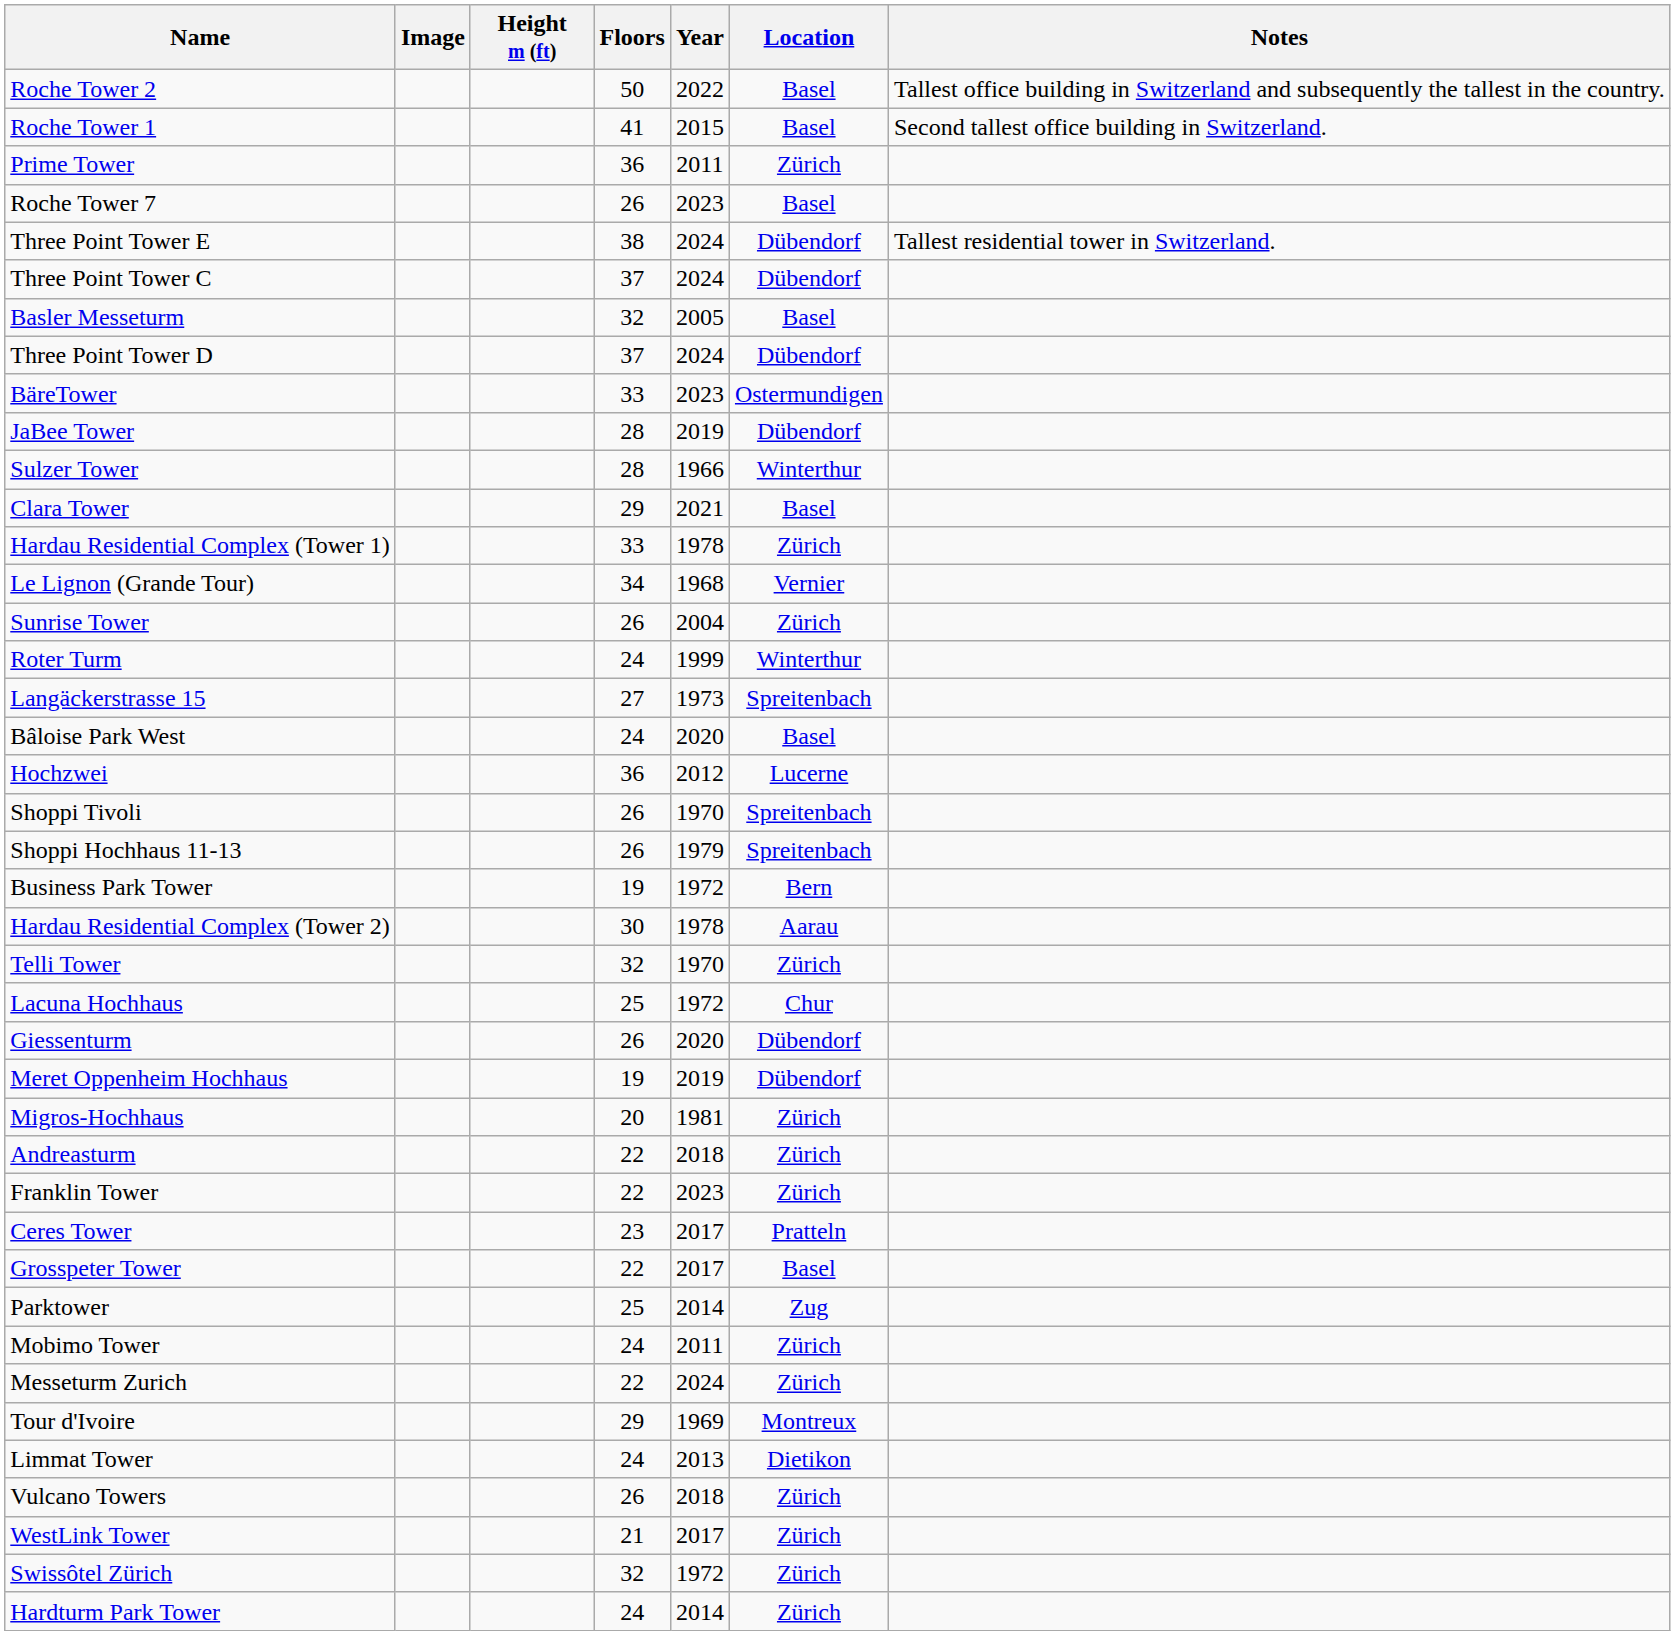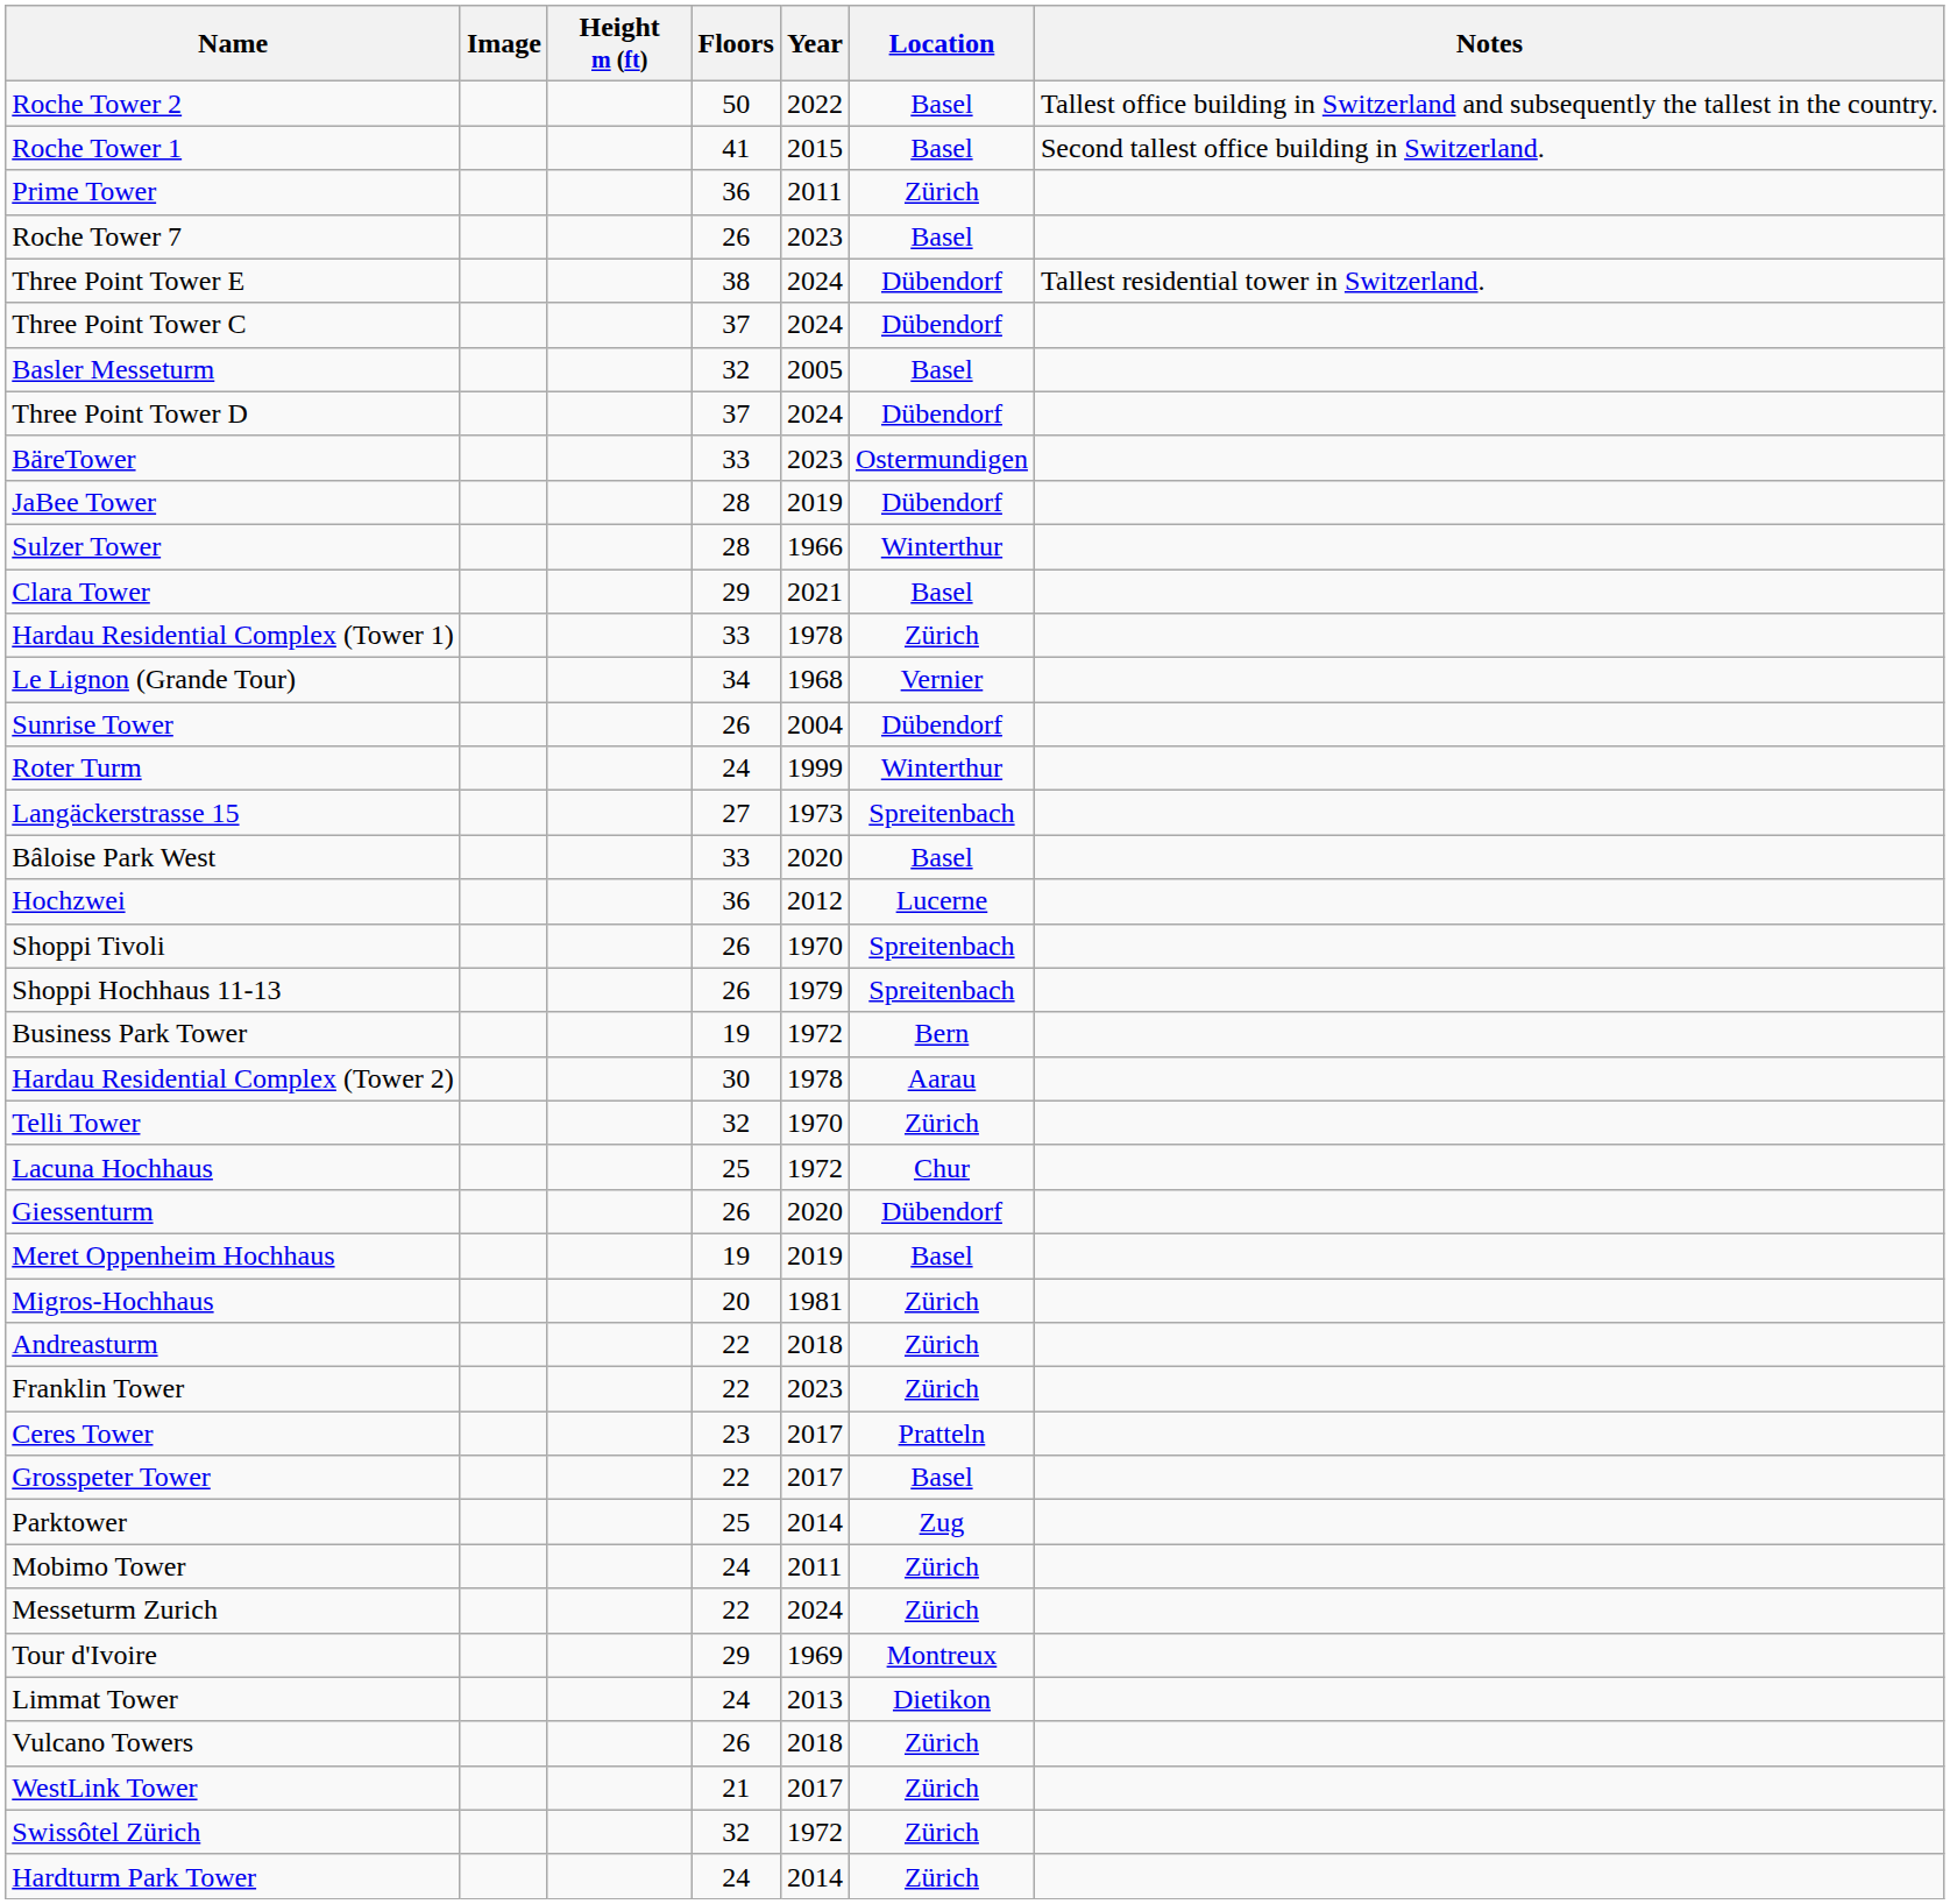Sunrise Tower | Location: Zürich -> Dübendorf
Bâloise Park West | Floors: 24 -> 33
Meret Oppenheim Hochhaus | Location: Dübendorf -> Basel
